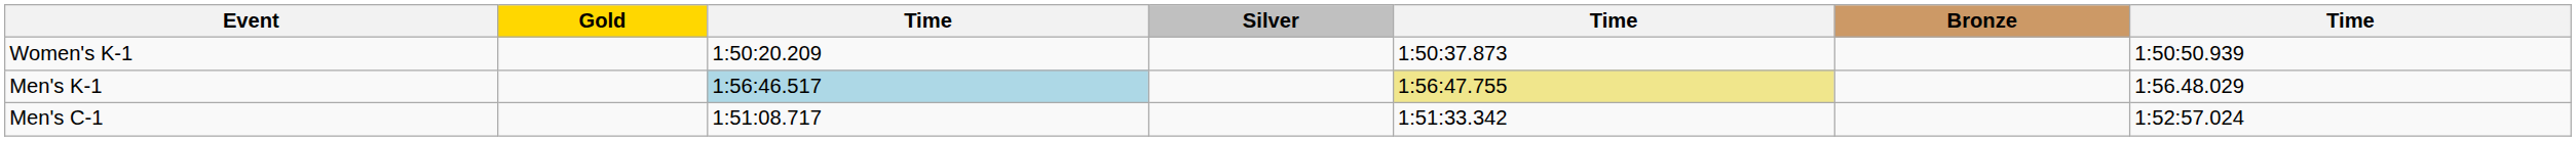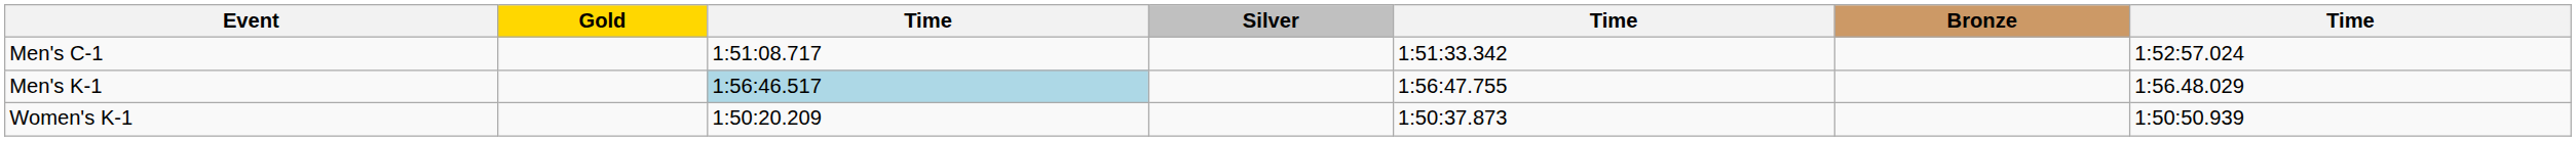rows swapped: Men's C-1 <-> Women's K-1
Men's K-1 | column 5: khaki background -> no background
